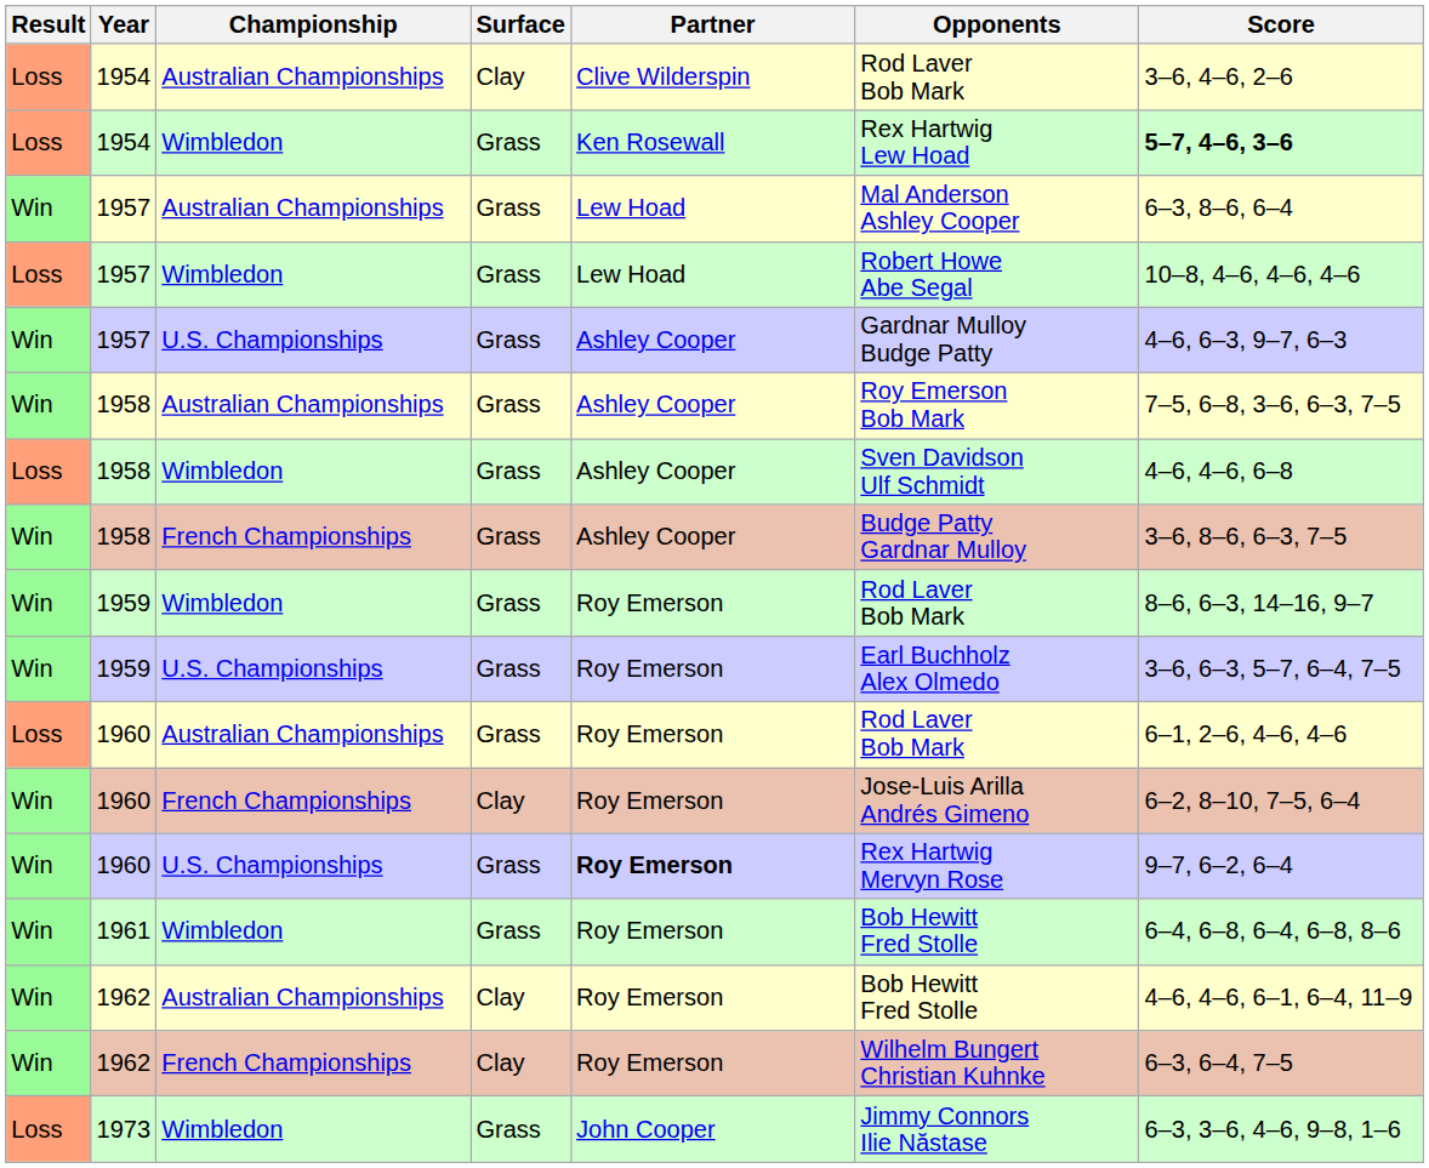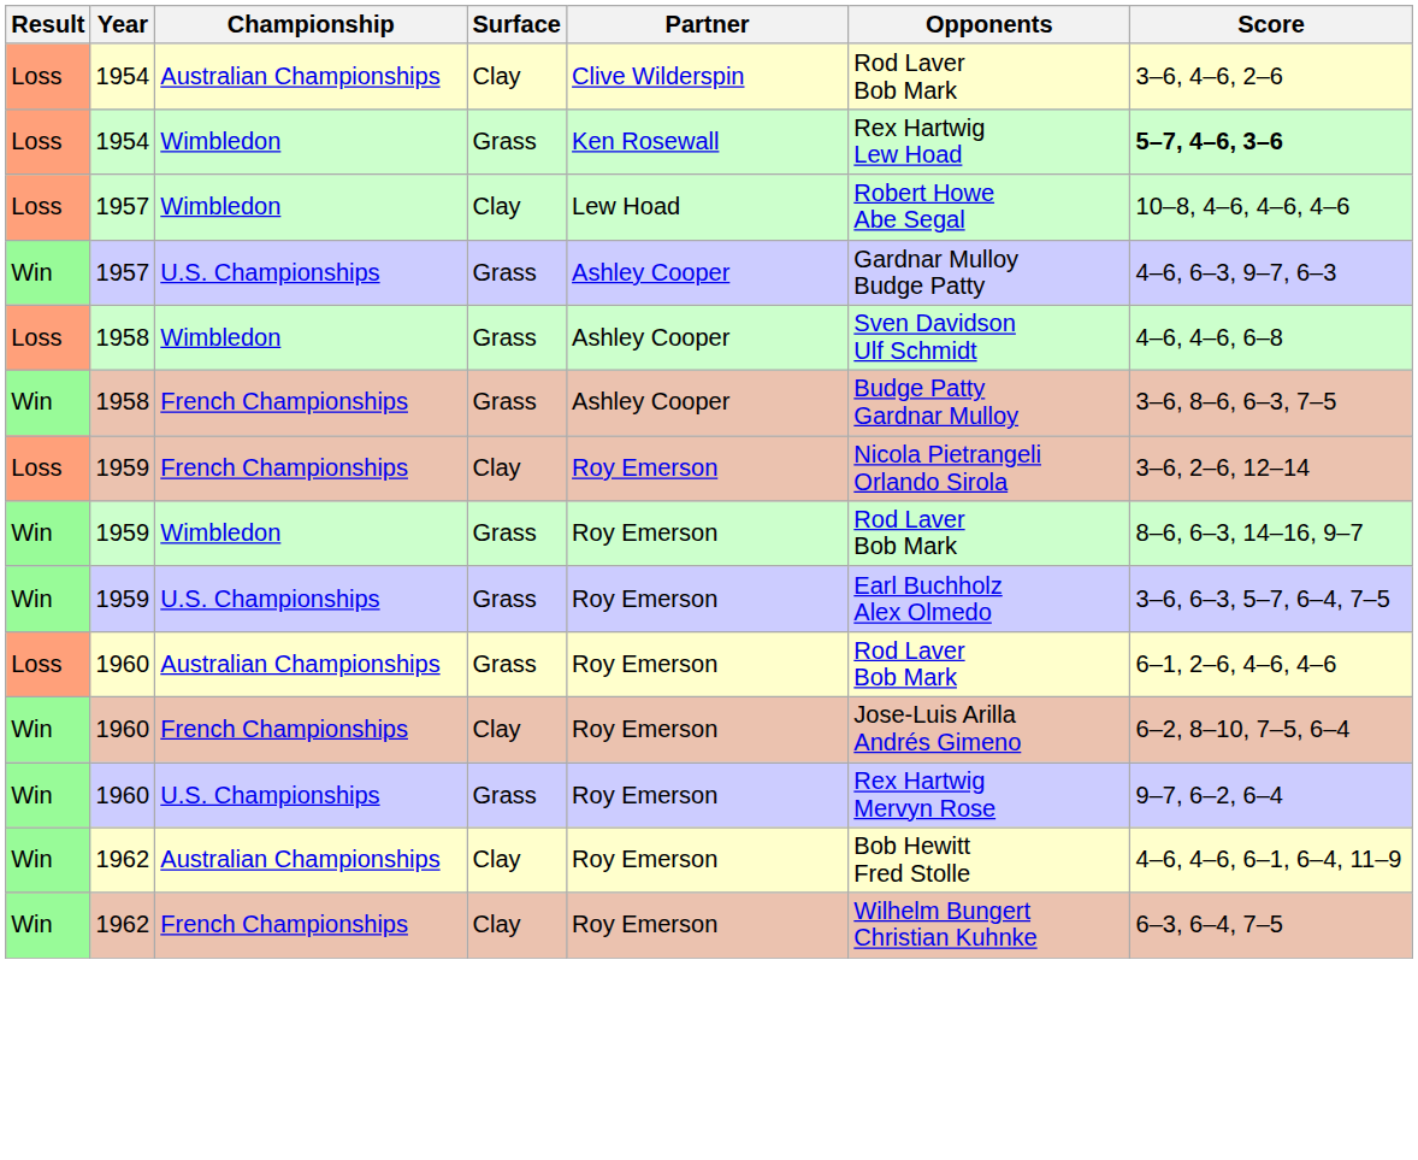- row: Win | 1957 | Australian Championships | Grass | Lew Hoad | Mal Anderson Ashley Cooper | 6–3, 8–6, 6–4
1957 / Wimbledon | Surface: Grass -> Clay
- row: Win | 1958 | Australian Championships | Grass | Ashley Cooper | Roy Emerson Bob Mark | 7–5, 6–8, 3–6, 6–3, 7–5
+ row: Loss | 1959 | French Championships | Clay | Roy Emerson | Nicola Pietrangeli Orlando Sirola | 3–6, 2–6, 12–14
1960 / U.S. Championships | Partner: bold -> normal
- row: Win | 1961 | Wimbledon | Grass | Roy Emerson | Bob Hewitt Fred Stolle | 6–4, 6–8, 6–4, 6–8, 8–6
- row: Loss | 1973 | Wimbledon | Grass | John Cooper | Jimmy Connors Ilie Năstase | 6–3, 3–6, 4–6, 9–8, 1–6
